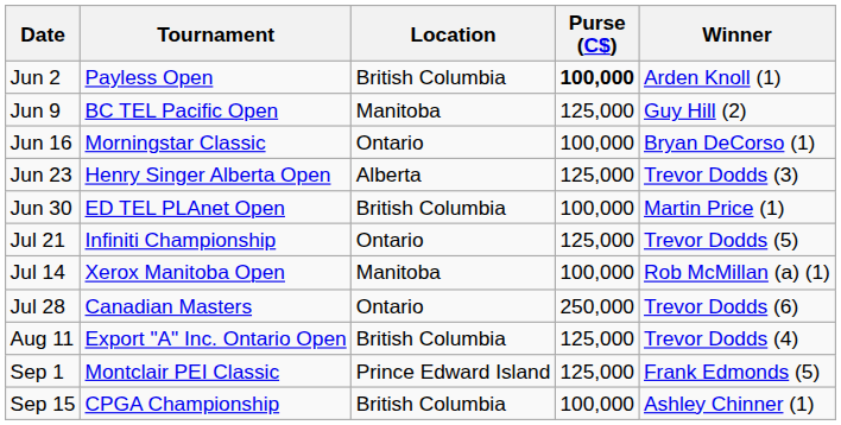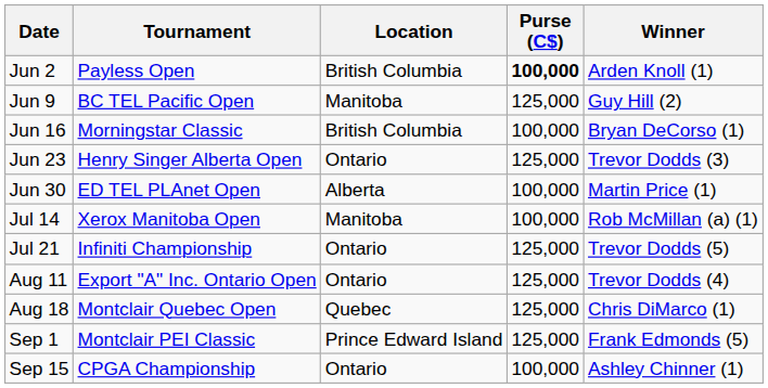Jun 16 | Location: Ontario -> British Columbia
Jun 23 | Location: Alberta -> Ontario
Jun 30 | Location: British Columbia -> Alberta
rows swapped: Jul 14 <-> Jul 21
- row: Jul 28 | Canadian Masters | Ontario | 250,000 | Trevor Dodds (6)
Aug 11 | Location: British Columbia -> Ontario
+ row: Aug 18 | Montclair Quebec Open | Quebec | 125,000 | Chris DiMarco (1)
Sep 15 | Location: British Columbia -> Ontario
